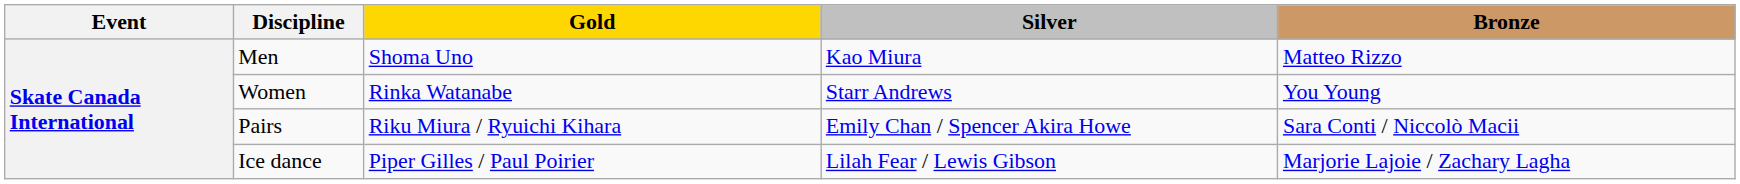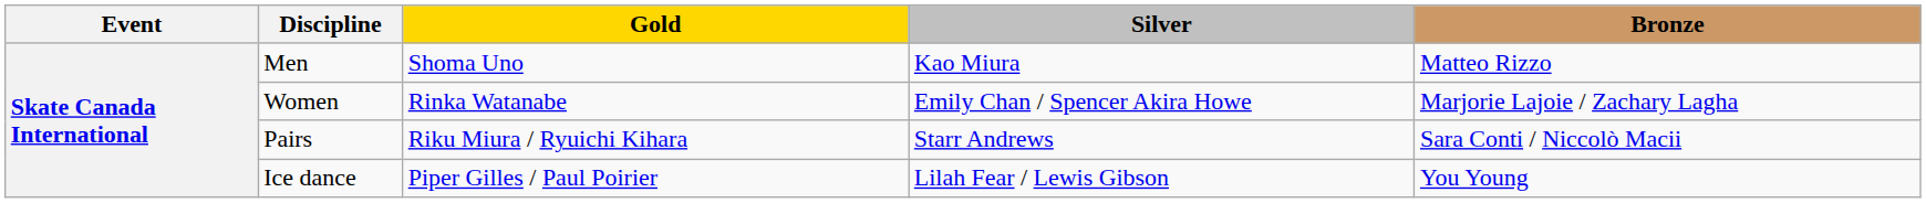Women | Silver: Starr Andrews -> Emily Chan / Spencer Akira Howe
Women | Bronze: You Young -> Marjorie Lajoie / Zachary Lagha
Pairs | Silver: Emily Chan / Spencer Akira Howe -> Starr Andrews
Ice dance | Bronze: Marjorie Lajoie / Zachary Lagha -> You Young
